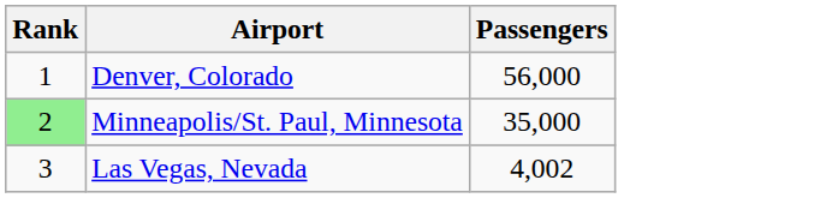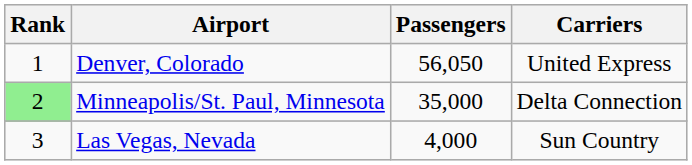+ column: Carriers | United Express | Delta Connection | Sun Country
Denver, Colorado | Passengers: 56,000 -> 56,050
Las Vegas, Nevada | Passengers: 4,002 -> 4,000
